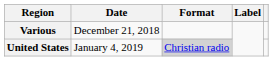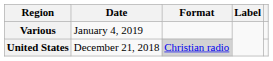Various | Date: December 21, 2018 -> January 4, 2019
United States | Date: January 4, 2019 -> December 21, 2018
